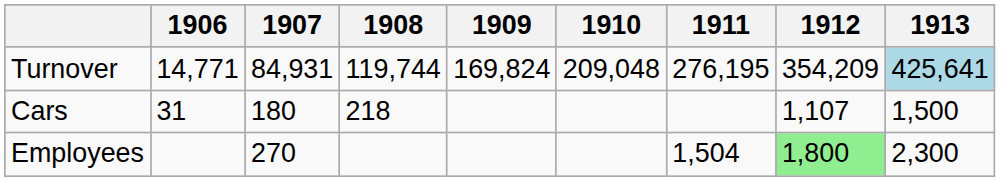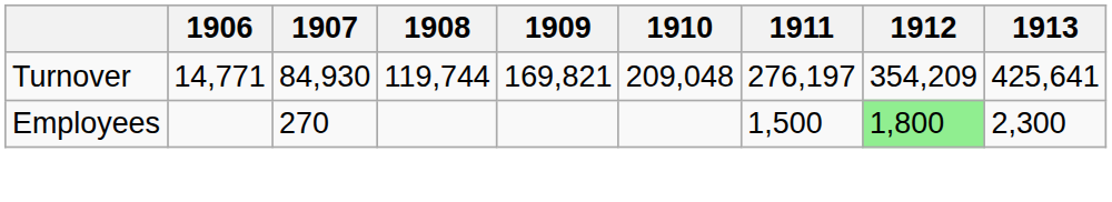Turnover | 1907: 84,931 -> 84,930
Turnover | 1909: 169,824 -> 169,821
Turnover | 1911: 276,195 -> 276,197
Turnover | 1913: lightblue background -> no background
- row: Cars | 31 | 180 | 218 | 1,107 | 1,500
Employees | 1911: 1,504 -> 1,500
